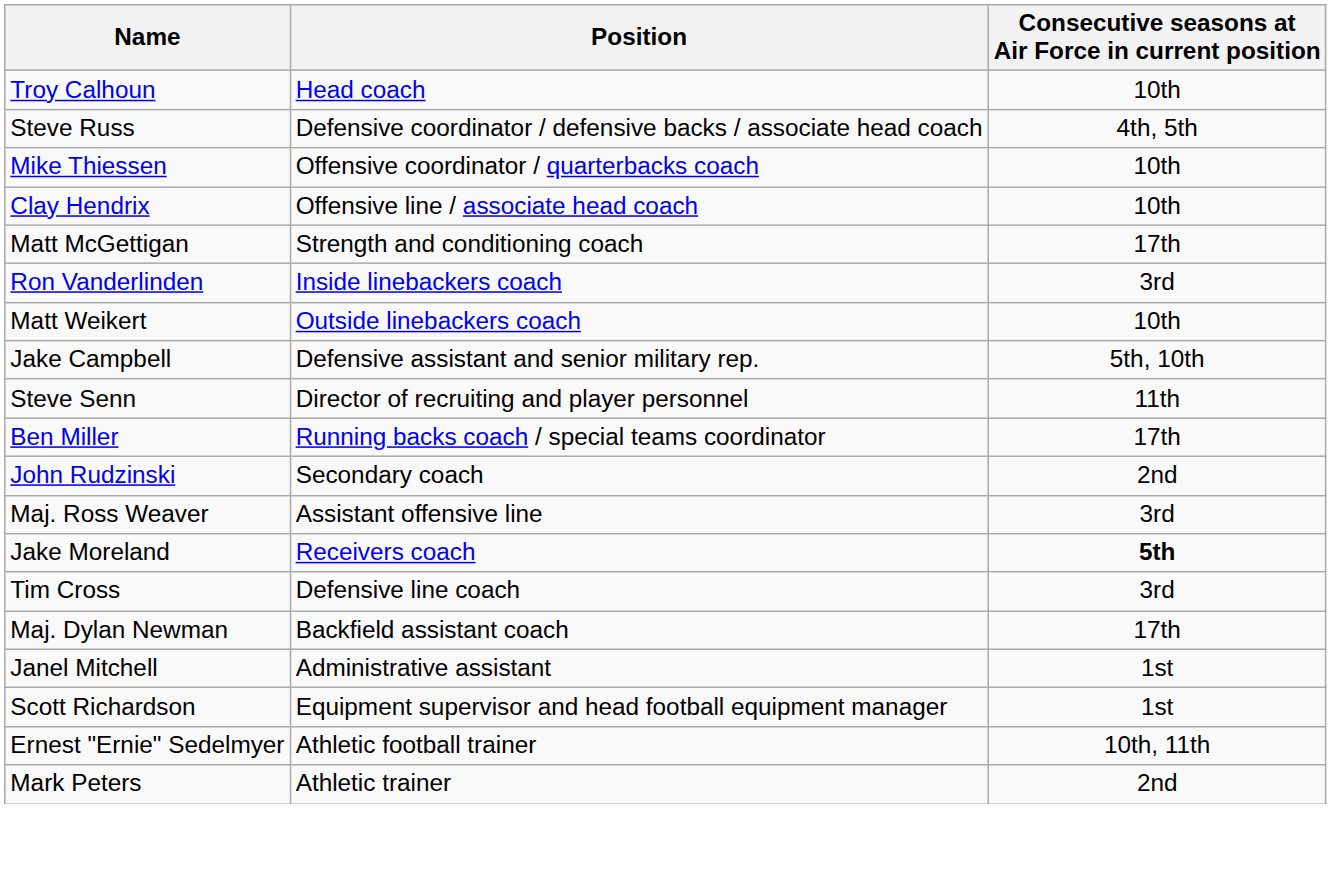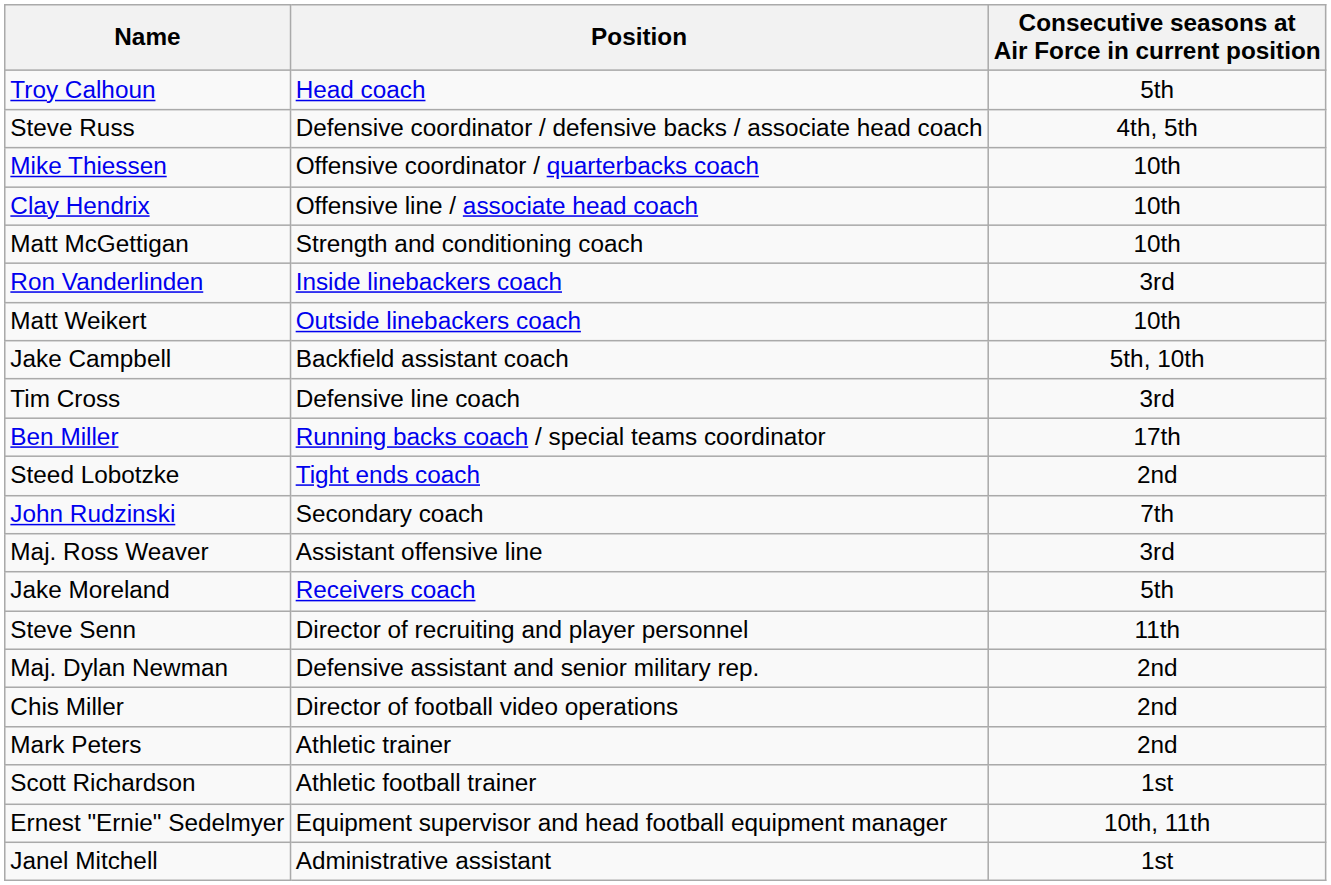Troy Calhoun | Consecutive seasons at Air Force in current position: 10th -> 5th
Matt McGettigan | Consecutive seasons at Air Force in current position: 17th -> 10th
Jake Campbell | Position: Defensive assistant and senior military rep. -> Backfield assistant coach
rows swapped: Tim Cross <-> Steve Senn
+ row: Steed Lobotzke | Tight ends coach | 2nd
John Rudzinski | Consecutive seasons at Air Force in current position: 2nd -> 7th
Jake Moreland | Consecutive seasons at Air Force in current position: bold -> normal
Maj. Dylan Newman | Position: Backfield assistant coach -> Defensive assistant and senior military rep.
Maj. Dylan Newman | Consecutive seasons at Air Force in current position: 17th -> 2nd
+ row: Chis Miller | Director of football video operations | 2nd
rows swapped: Janel Mitchell <-> Mark Peters
Scott Richardson | Position: Equipment supervisor and head football equipment manager -> Athletic football trainer
Ernest "Ernie" Sedelmyer | Position: Athletic football trainer -> Equipment supervisor and head football equipment manager
